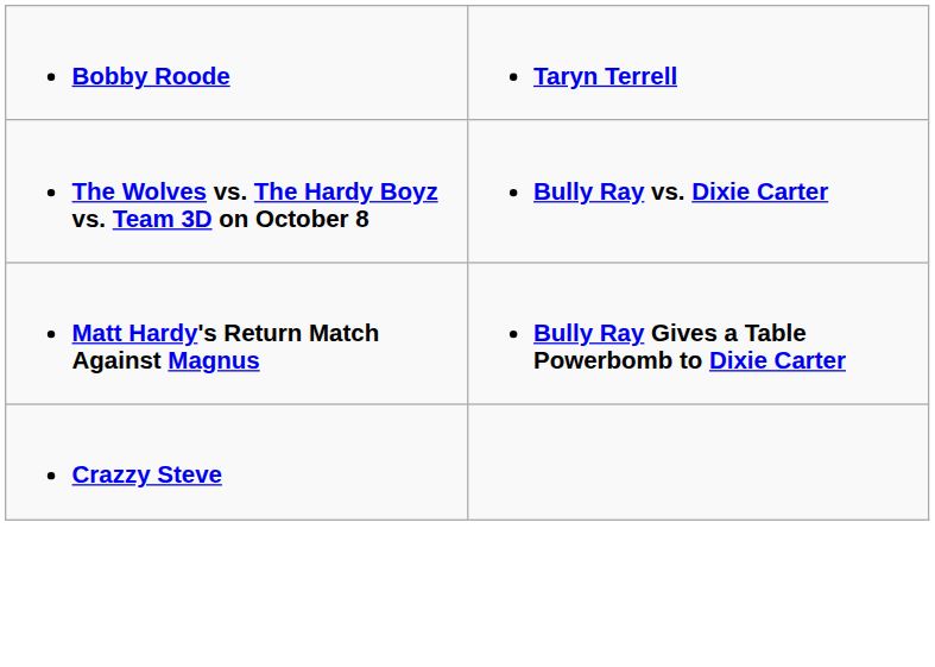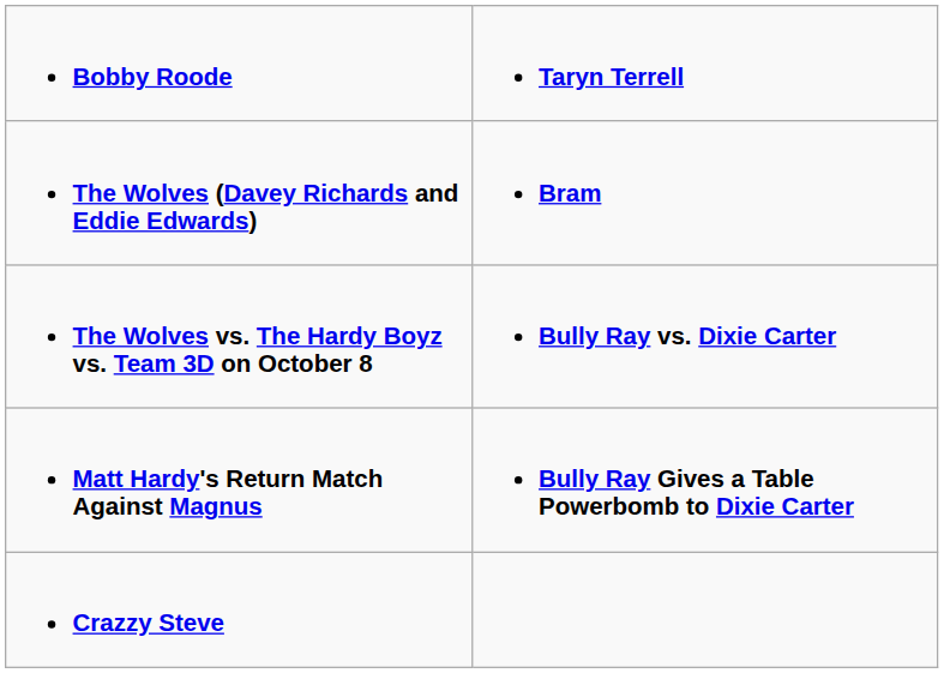+ row: The Wolves (Davey Richards and Eddie Edwards) | Bram
